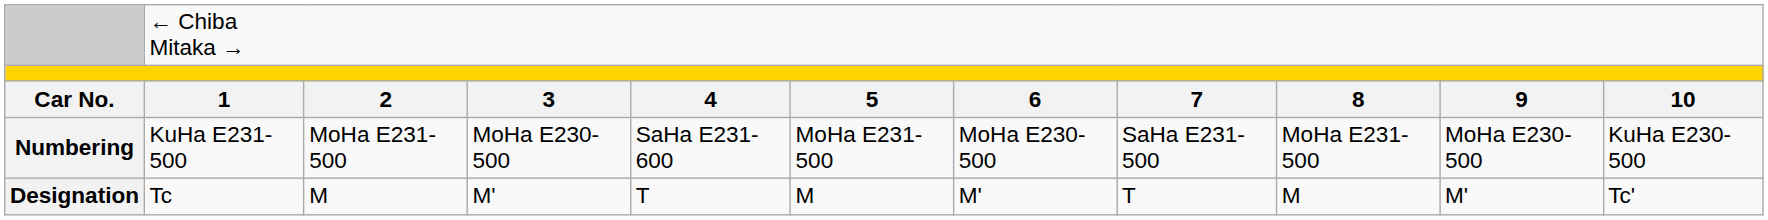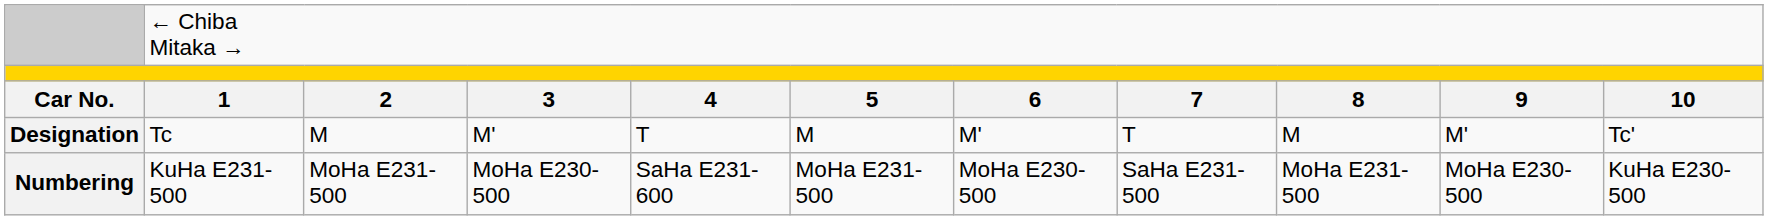rows swapped: Designation <-> Numbering
